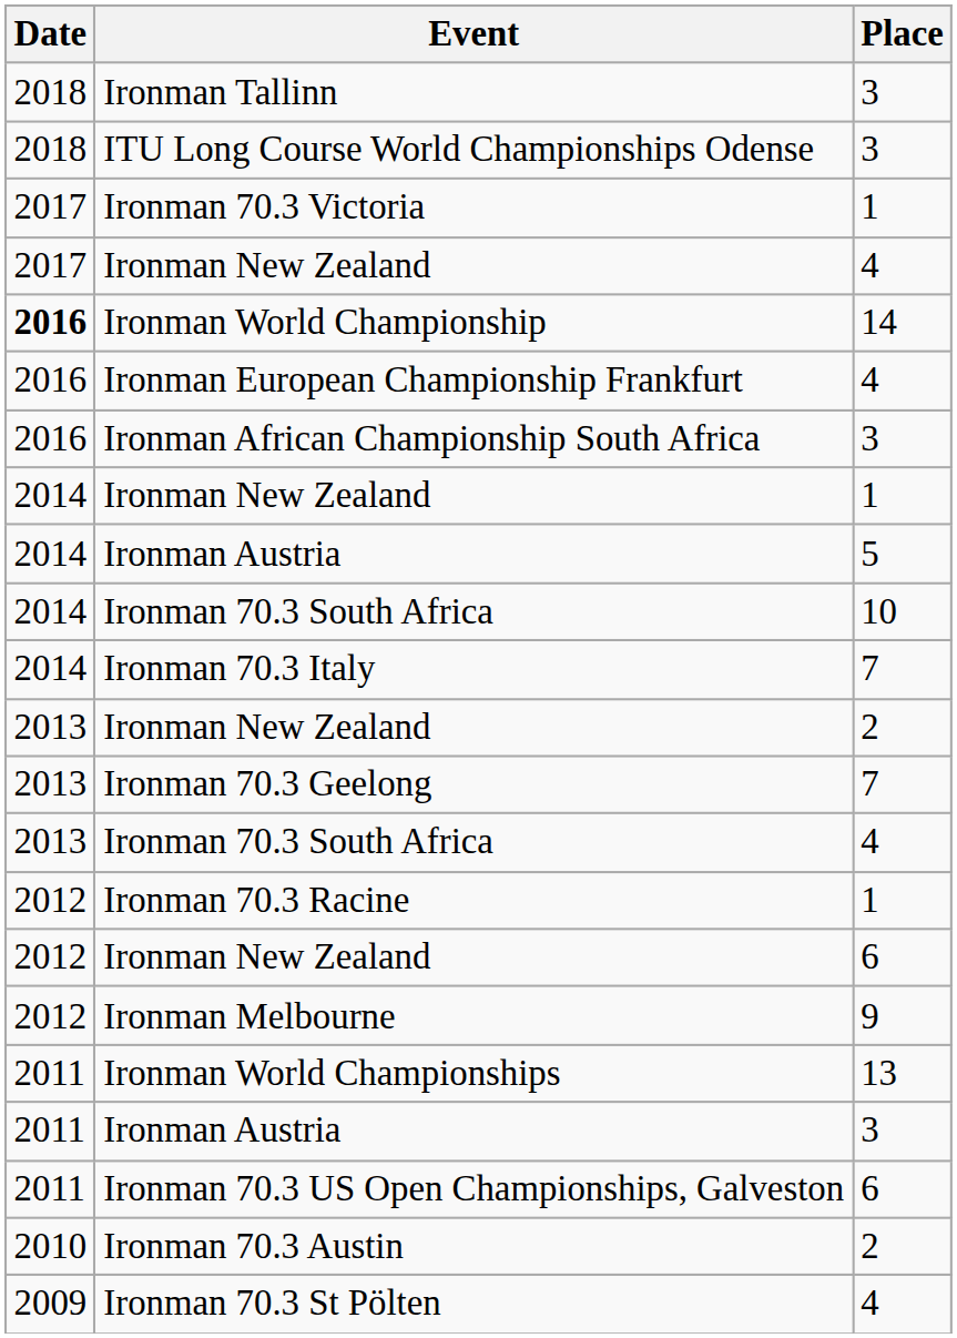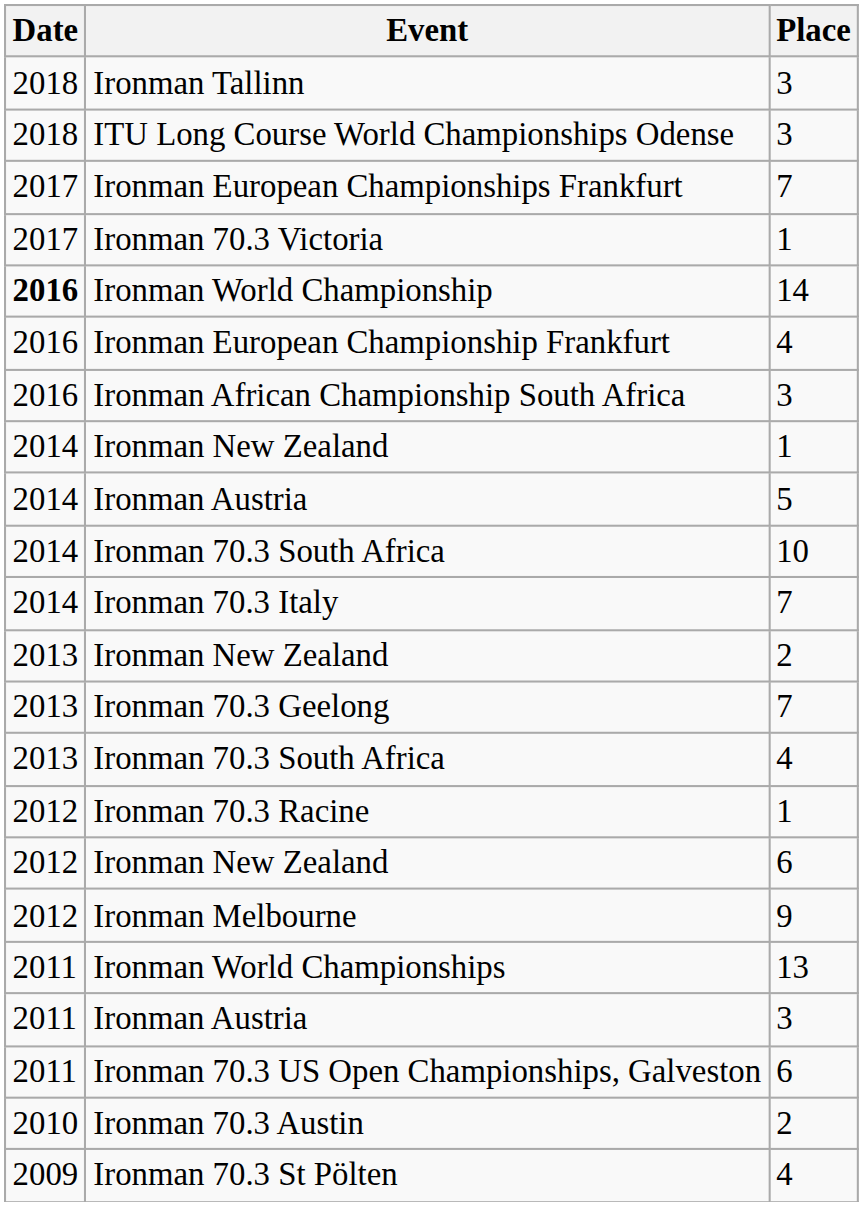+ row: 2017 | Ironman European Championships Frankfurt | 7
- row: 2017 | Ironman New Zealand | 4
